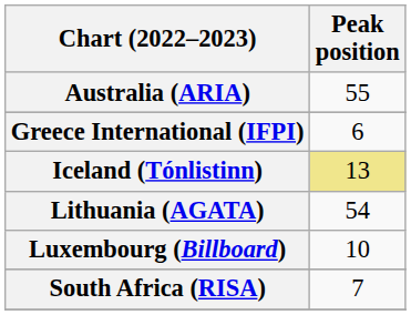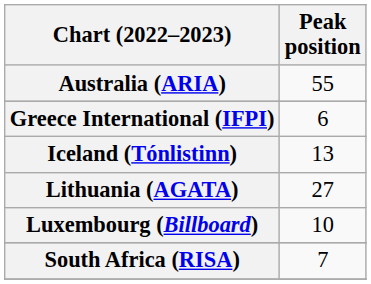Iceland (Tónlistinn) | Peak position: khaki background -> no background
Lithuania (AGATA) | Peak position: 54 -> 27
